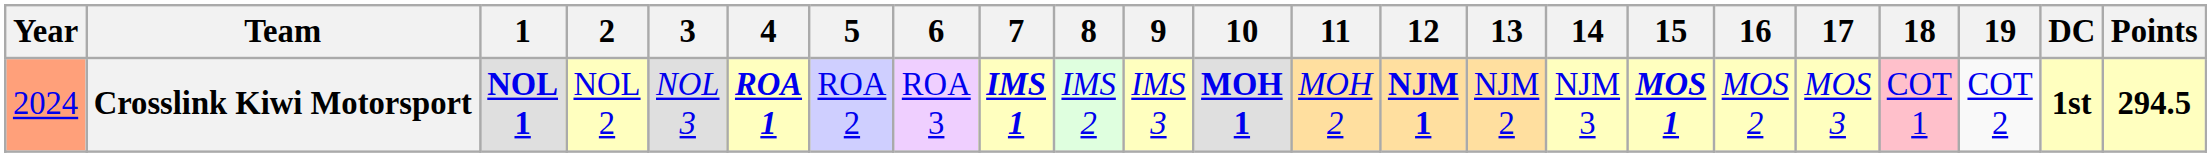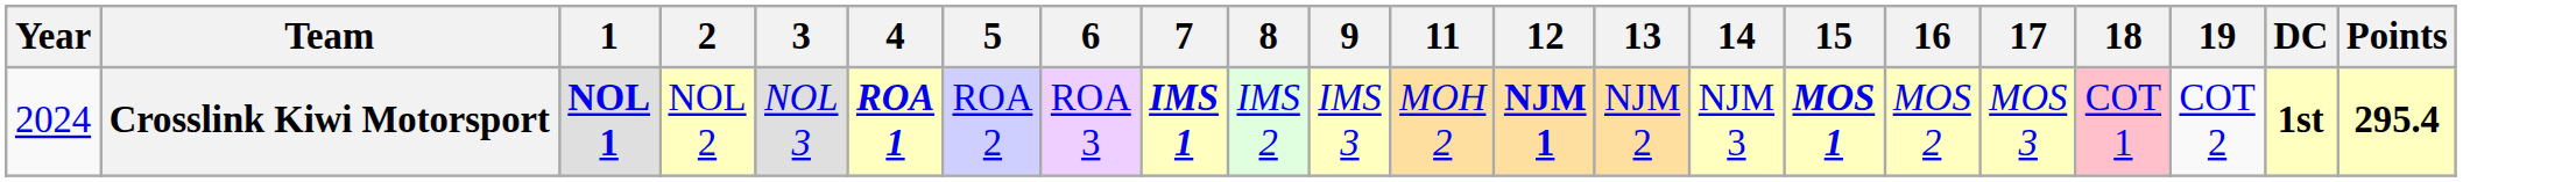- column: 10 | MOH 1
Crosslink Kiwi Motorsport | Year: lightsalmon background -> no background
Crosslink Kiwi Motorsport | Points: 294.5 -> 295.4
